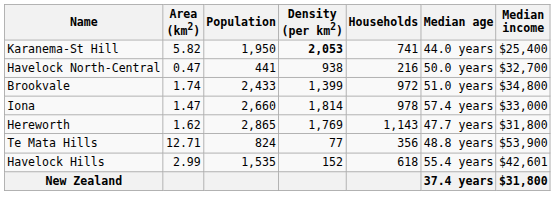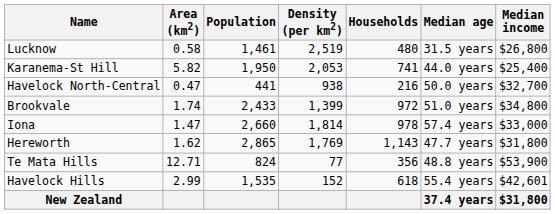+ row: Lucknow | 0.58 | 1,461 | 2,519 | 480 | 31.5 years | $26,800
Karanema-St Hill | Density (per km2): bold -> normal
